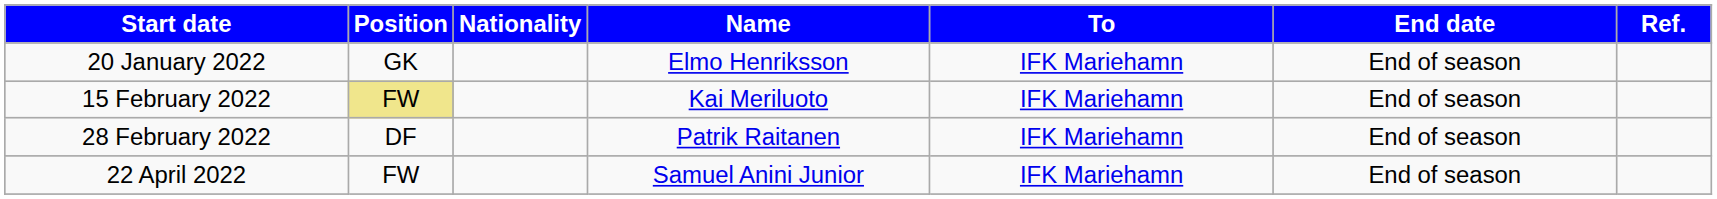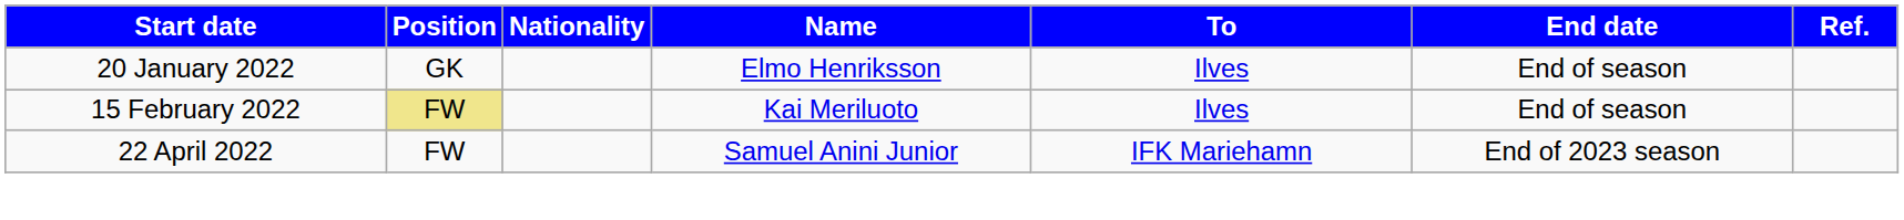20 January 2022 | To: IFK Mariehamn -> Ilves
15 February 2022 | To: IFK Mariehamn -> Ilves
- row: 28 February 2022 | DF | Patrik Raitanen | IFK Mariehamn | End of season
22 April 2022 | End date: End of season -> End of 2023 season
